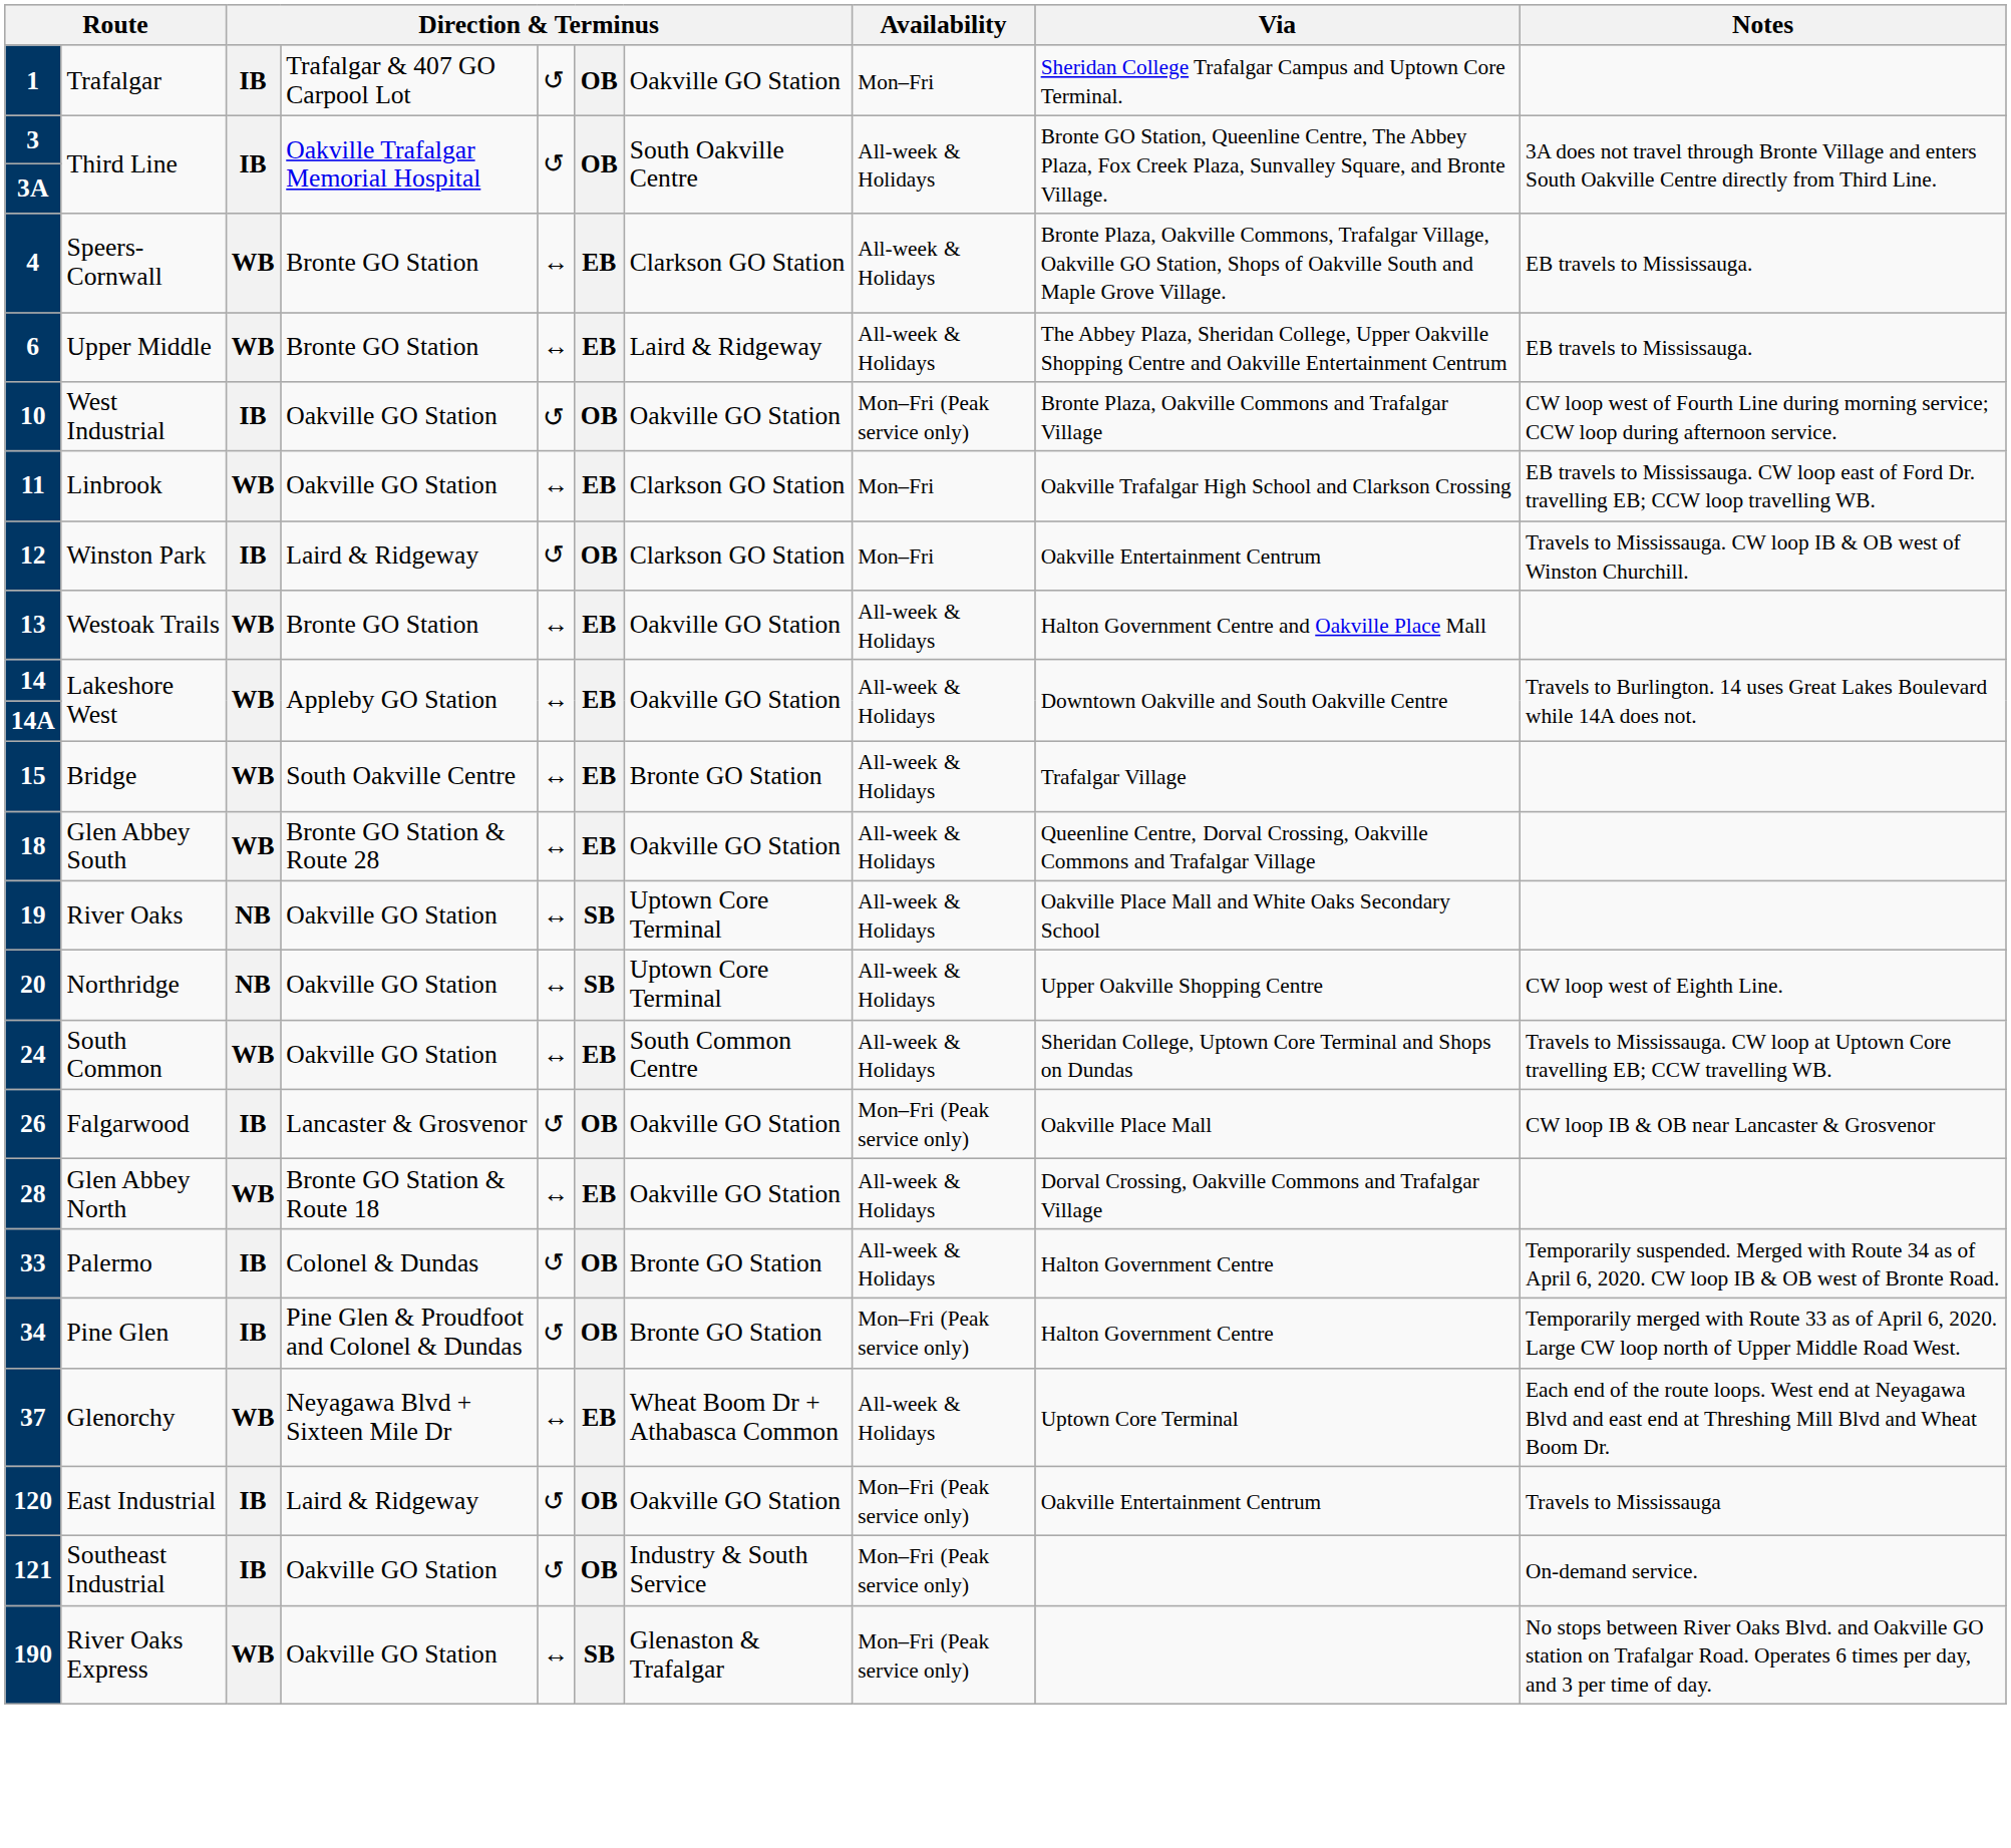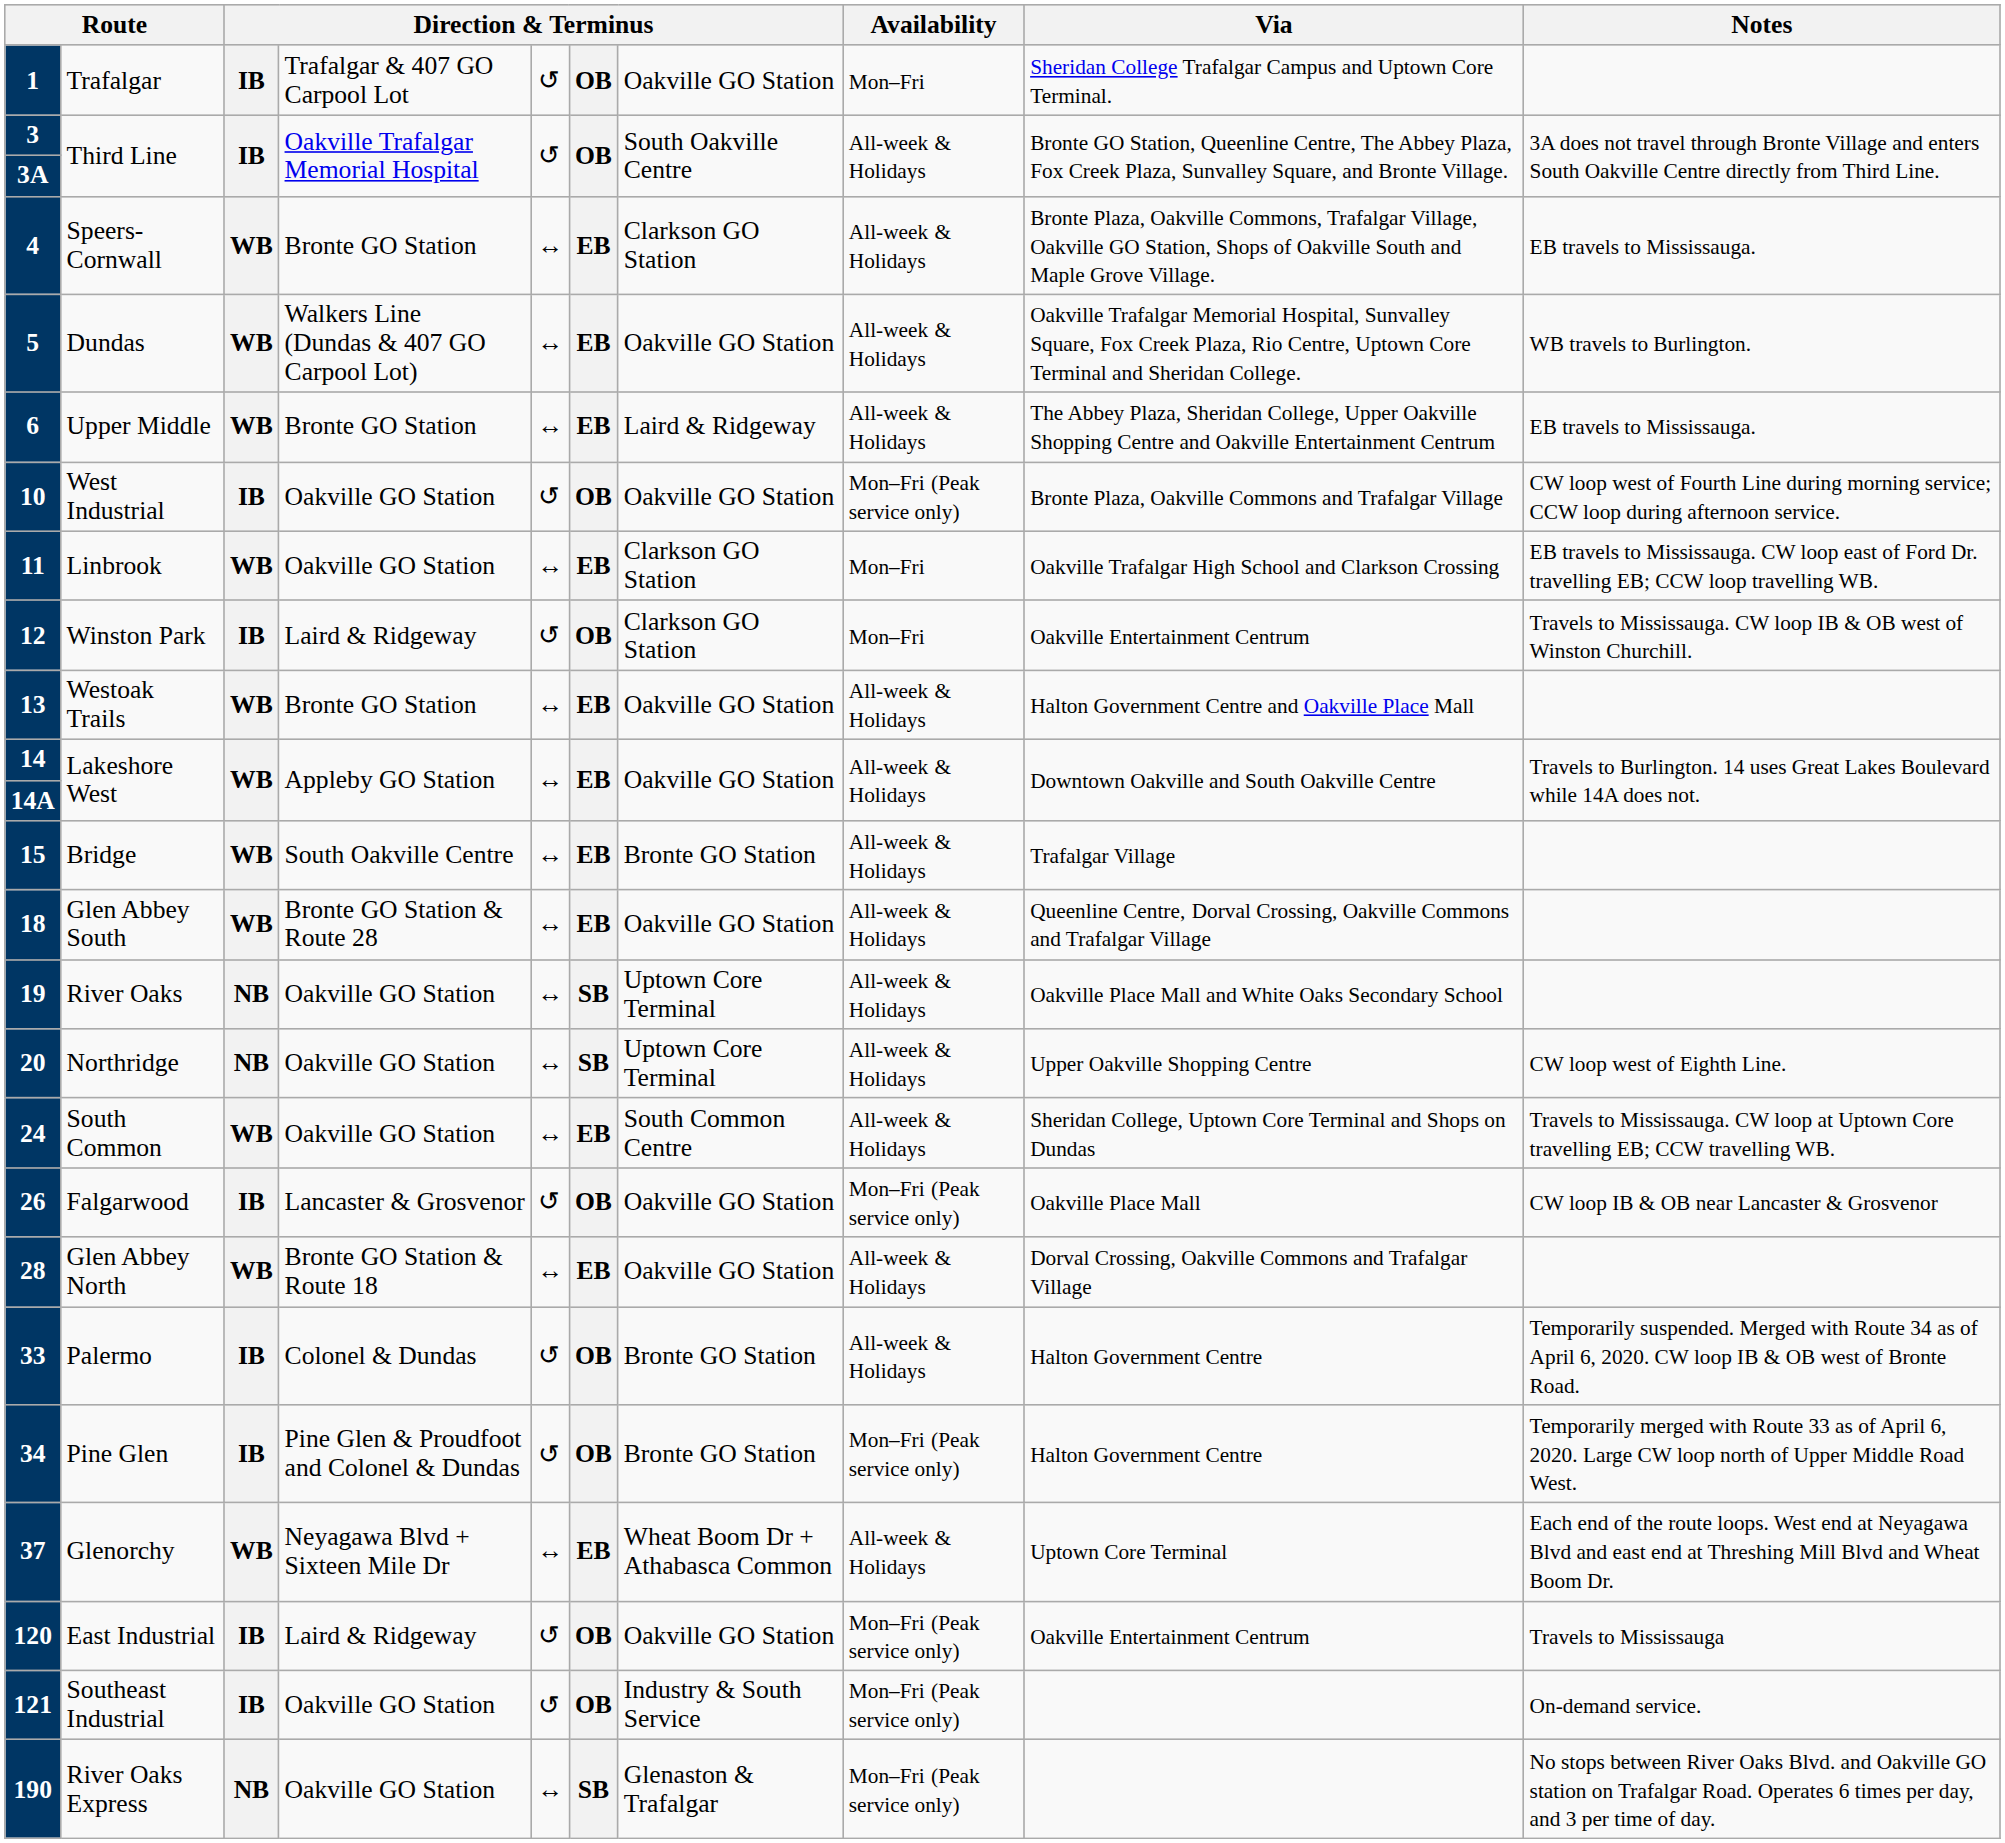+ row: 5 | Dundas | WB | Walkers Line (Dundas & 407 GO Carpool Lot) | ↔ | EB | Oakville GO Station | All-week & Holidays | Oakville Trafalgar Memorial Hospital, Sunvalley Square, Fox Creek Plaza, Rio Centre, Uptown Core Terminal and Sheridan College. | WB travels to Burlington.
190 | column 3: WB -> NB
